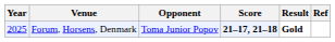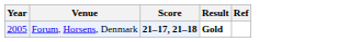- column: Opponent | Toma Junior Popov
Forum, Horsens, Denmark | Year: 2025 -> 2005
